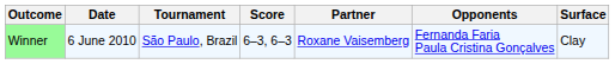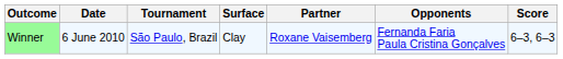columns swapped: Surface <-> Score
